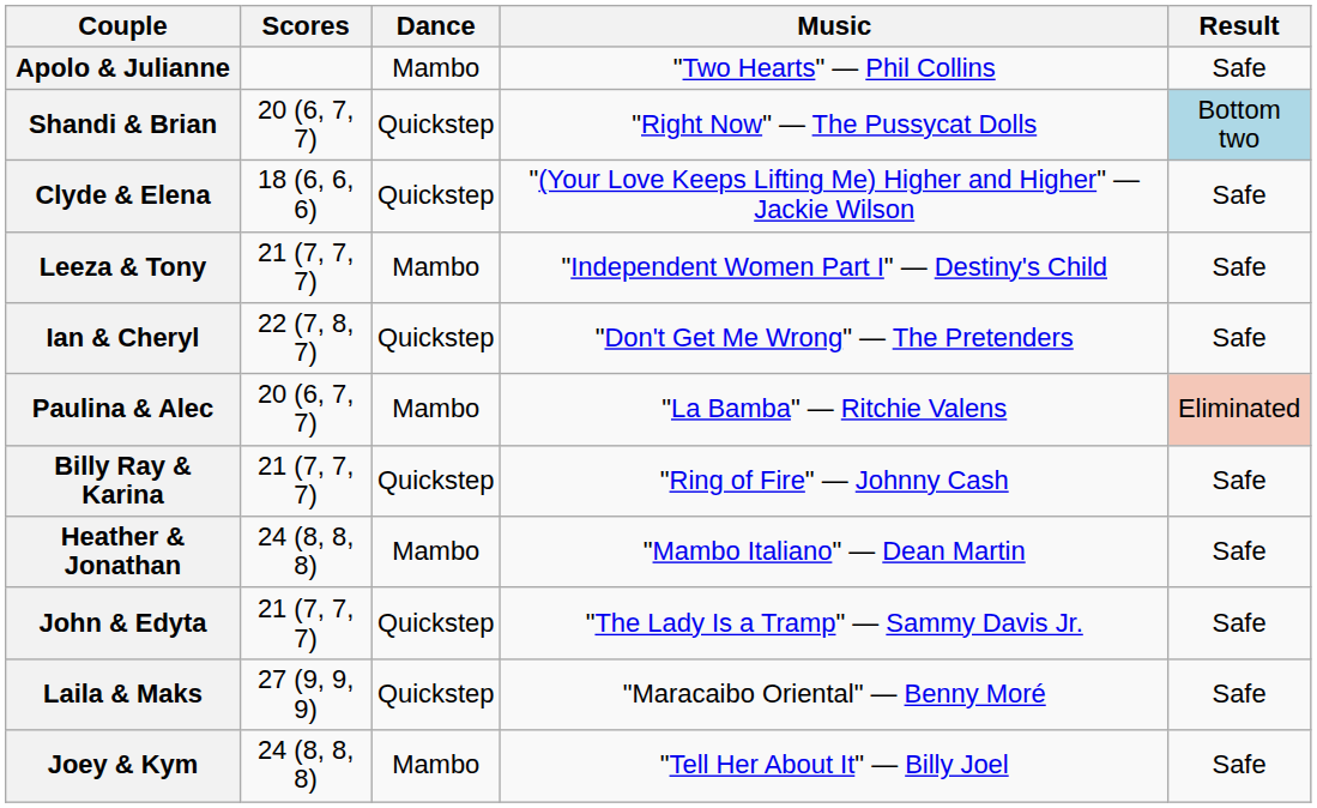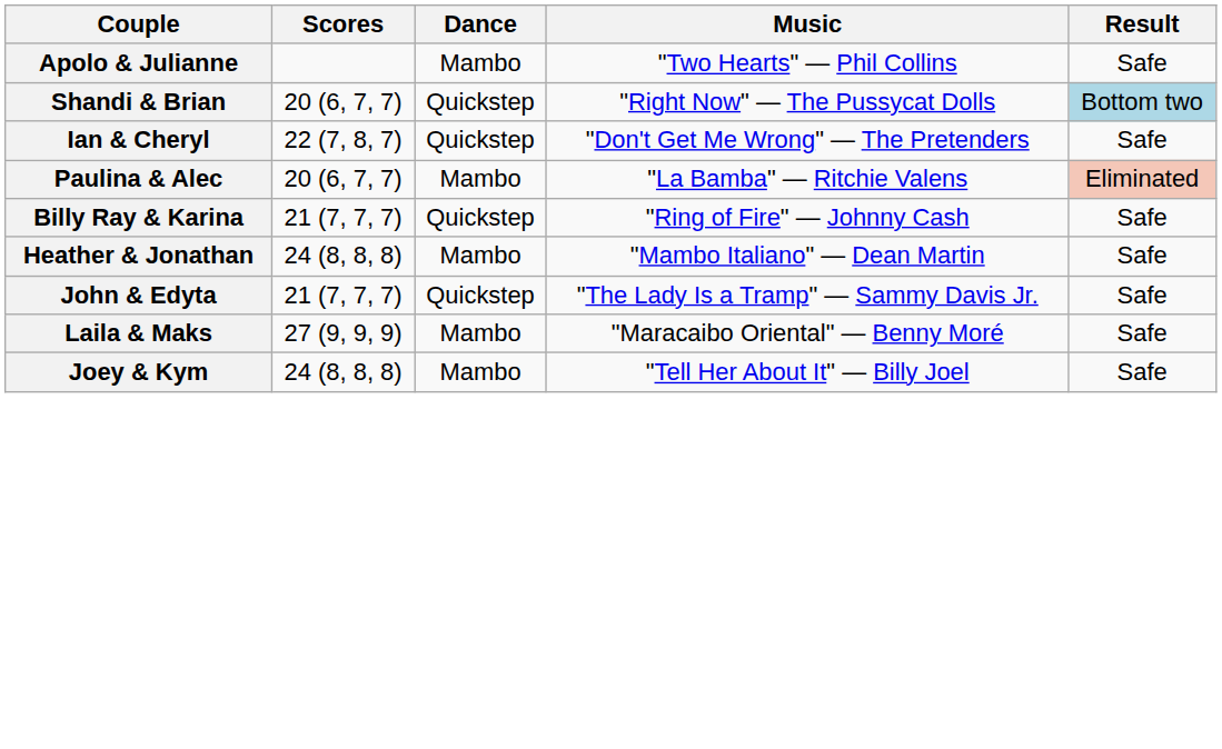- row: Clyde & Elena | 18 (6, 6, 6) | Quickstep | "(Your Love Keeps Lifting Me) Higher and Higher" — Jackie Wilson | Safe
- row: Leeza & Tony | 21 (7, 7, 7) | Mambo | "Independent Women Part I" — Destiny's Child | Safe
Laila & Maks | Dance: Quickstep -> Mambo
